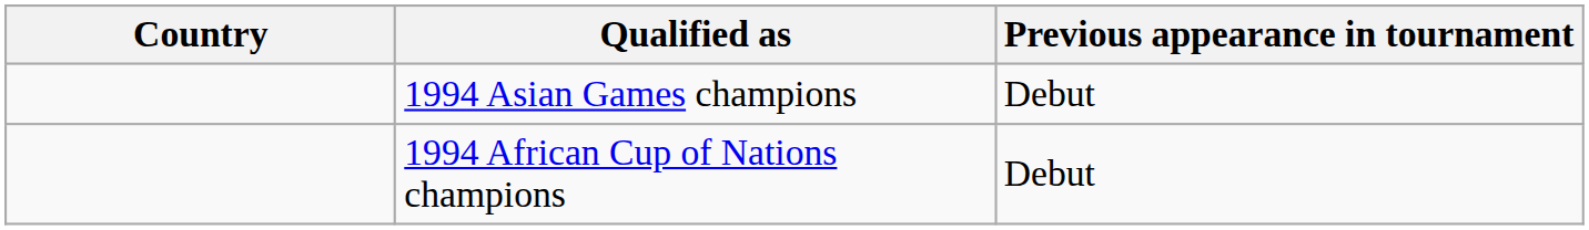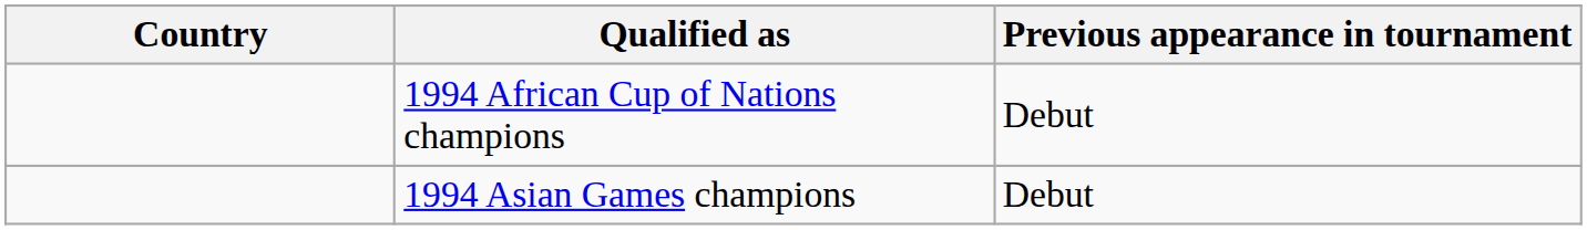rows swapped: 1994 African Cup of Nations champions <-> 1994 Asian Games champions
